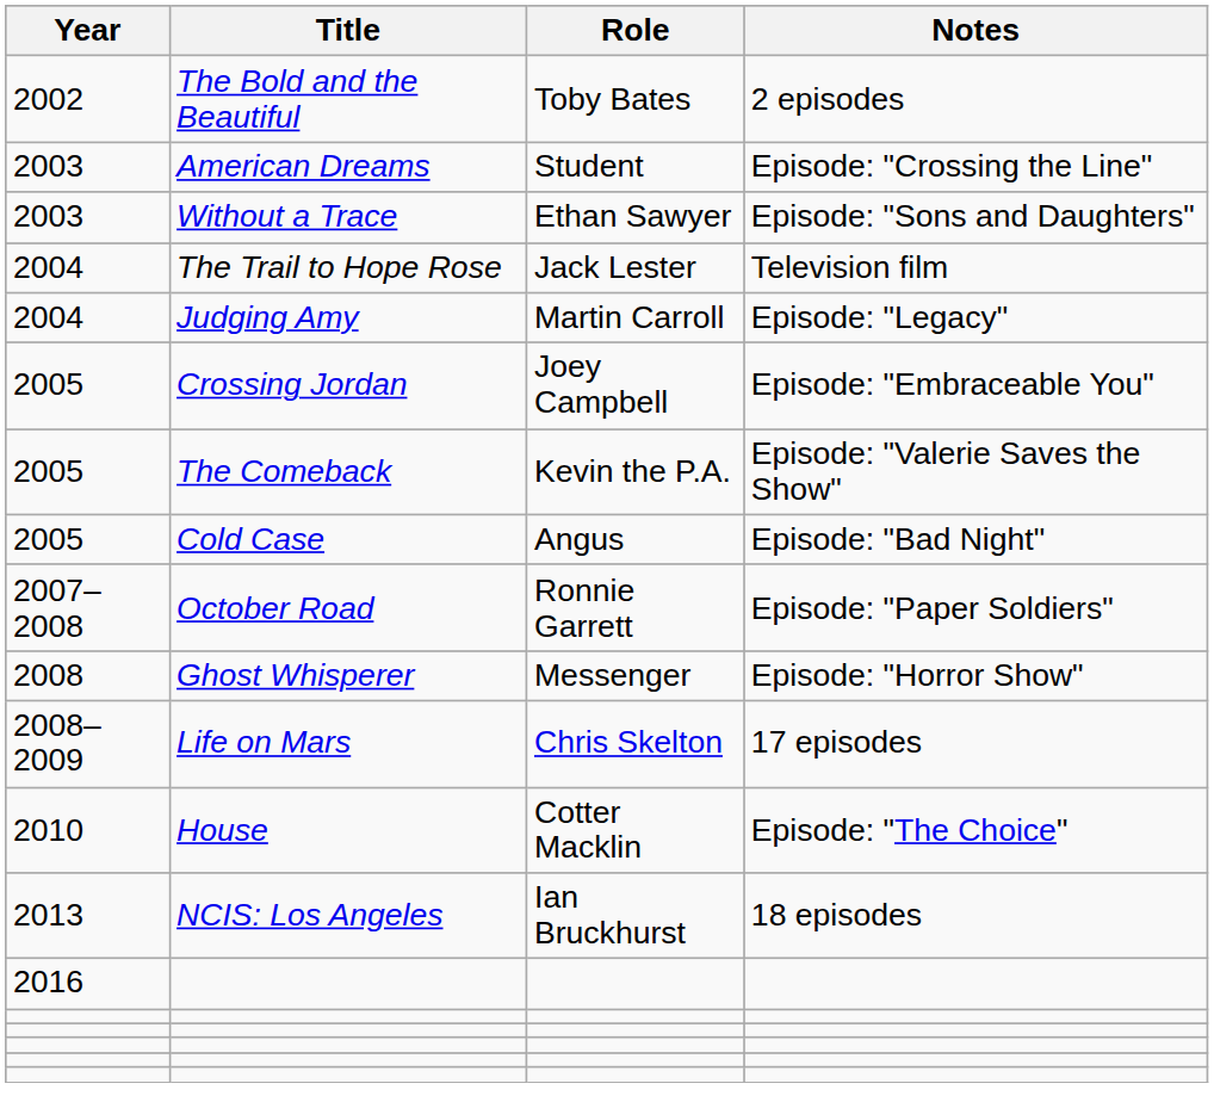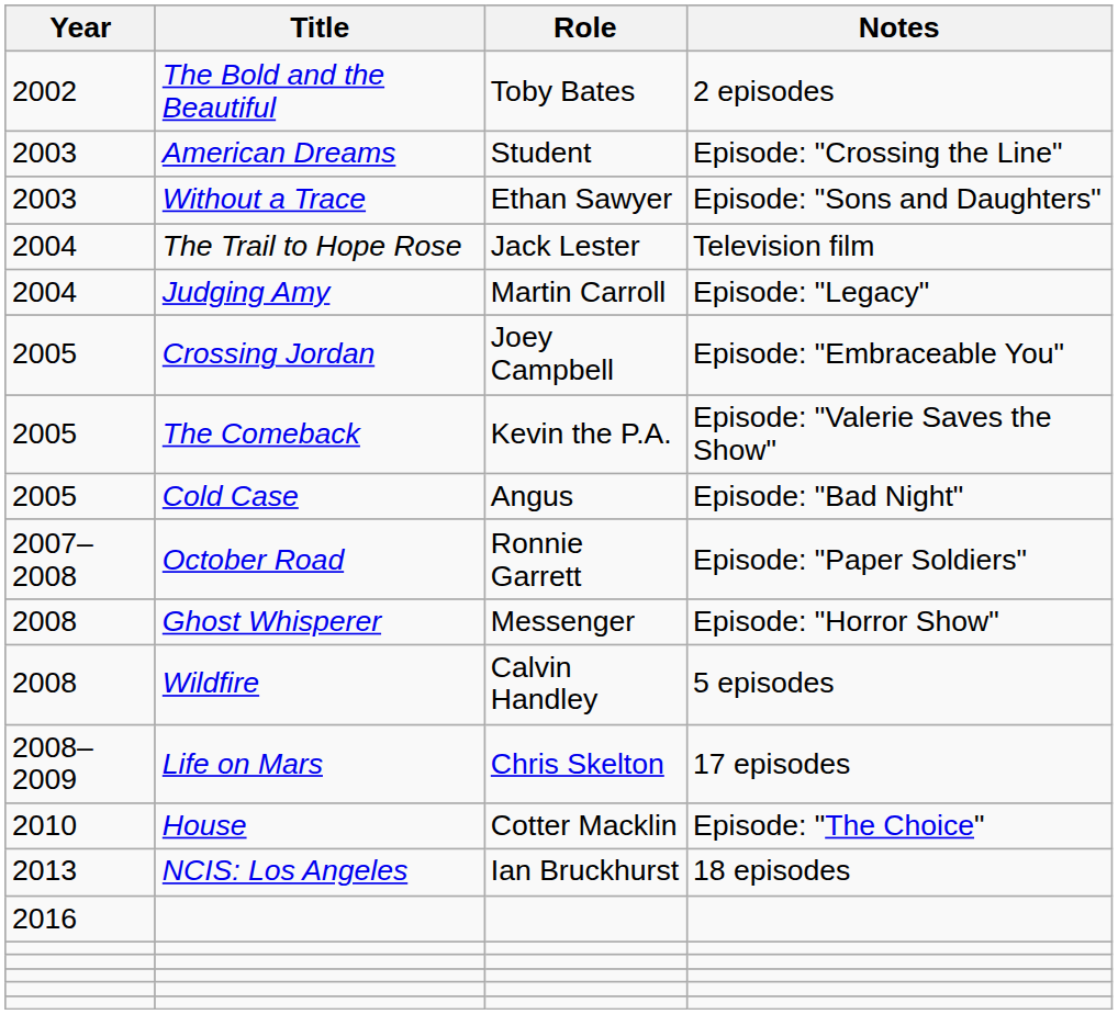+ row: 2008 | Wildfire | Calvin Handley | 5 episodes
